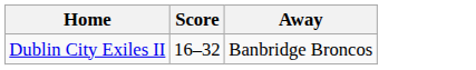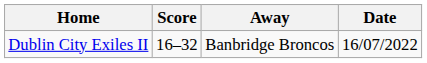+ column: Date | 16/07/2022
